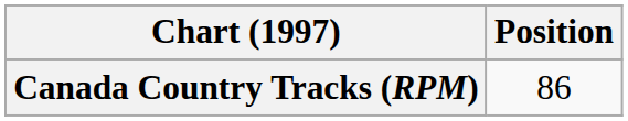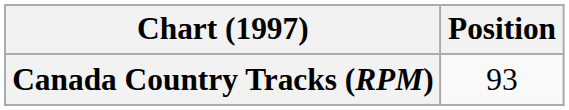Canada Country Tracks (RPM) | Position: 86 -> 93
